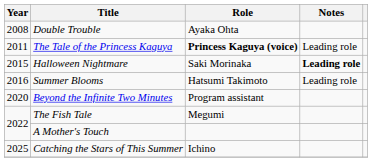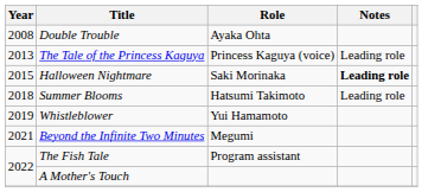The Tale of the Princess Kaguya | Year: 2011 -> 2013
The Tale of the Princess Kaguya | Role: bold -> normal
Summer Blooms | Year: 2016 -> 2018
+ row: 2019 | Whistleblower | Yui Hamamoto
Beyond the Infinite Two Minutes | Year: 2020 -> 2021
Beyond the Infinite Two Minutes | Role: Program assistant -> Megumi
The Fish Tale | Role: Megumi -> Program assistant
- row: 2025 | Catching the Stars of This Summer | Ichino
